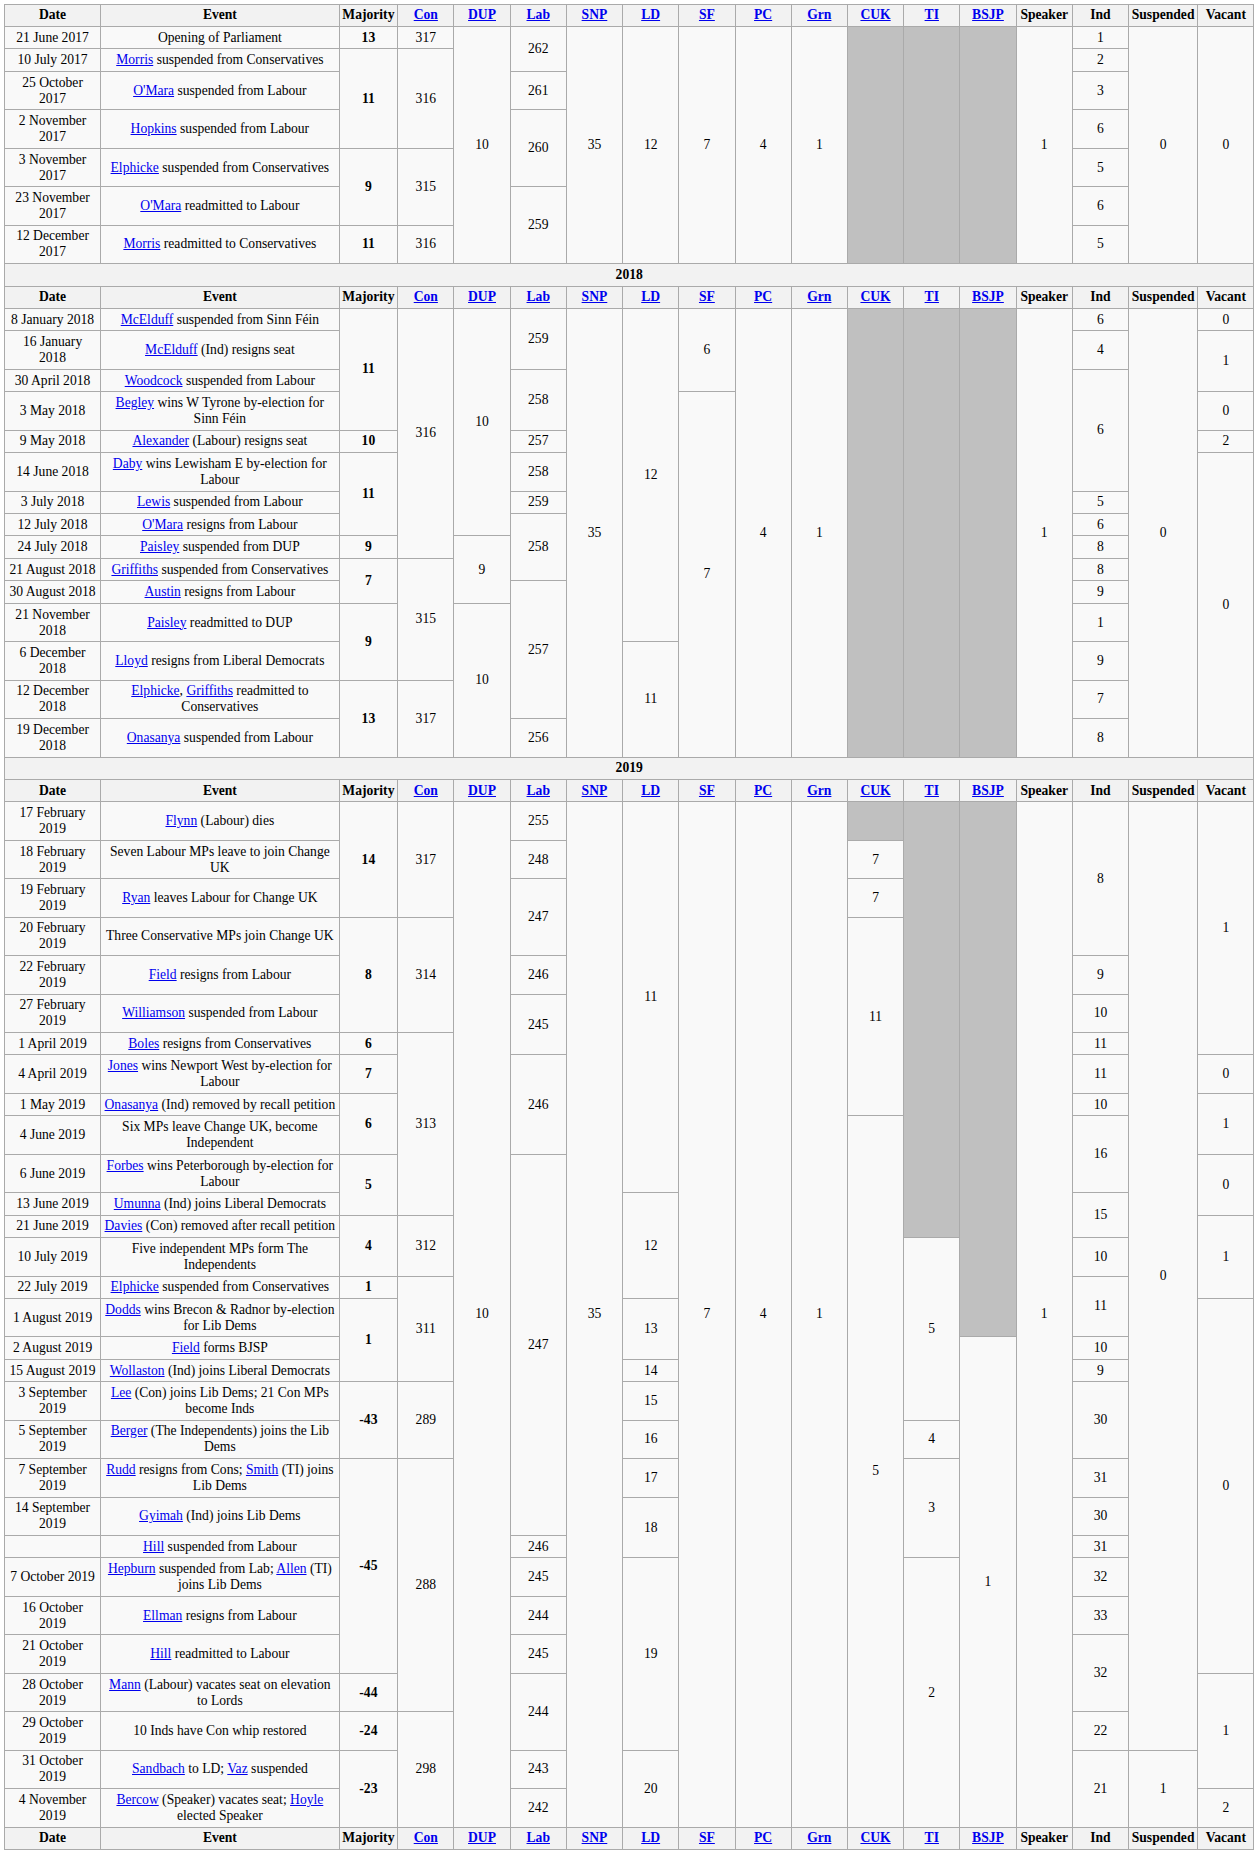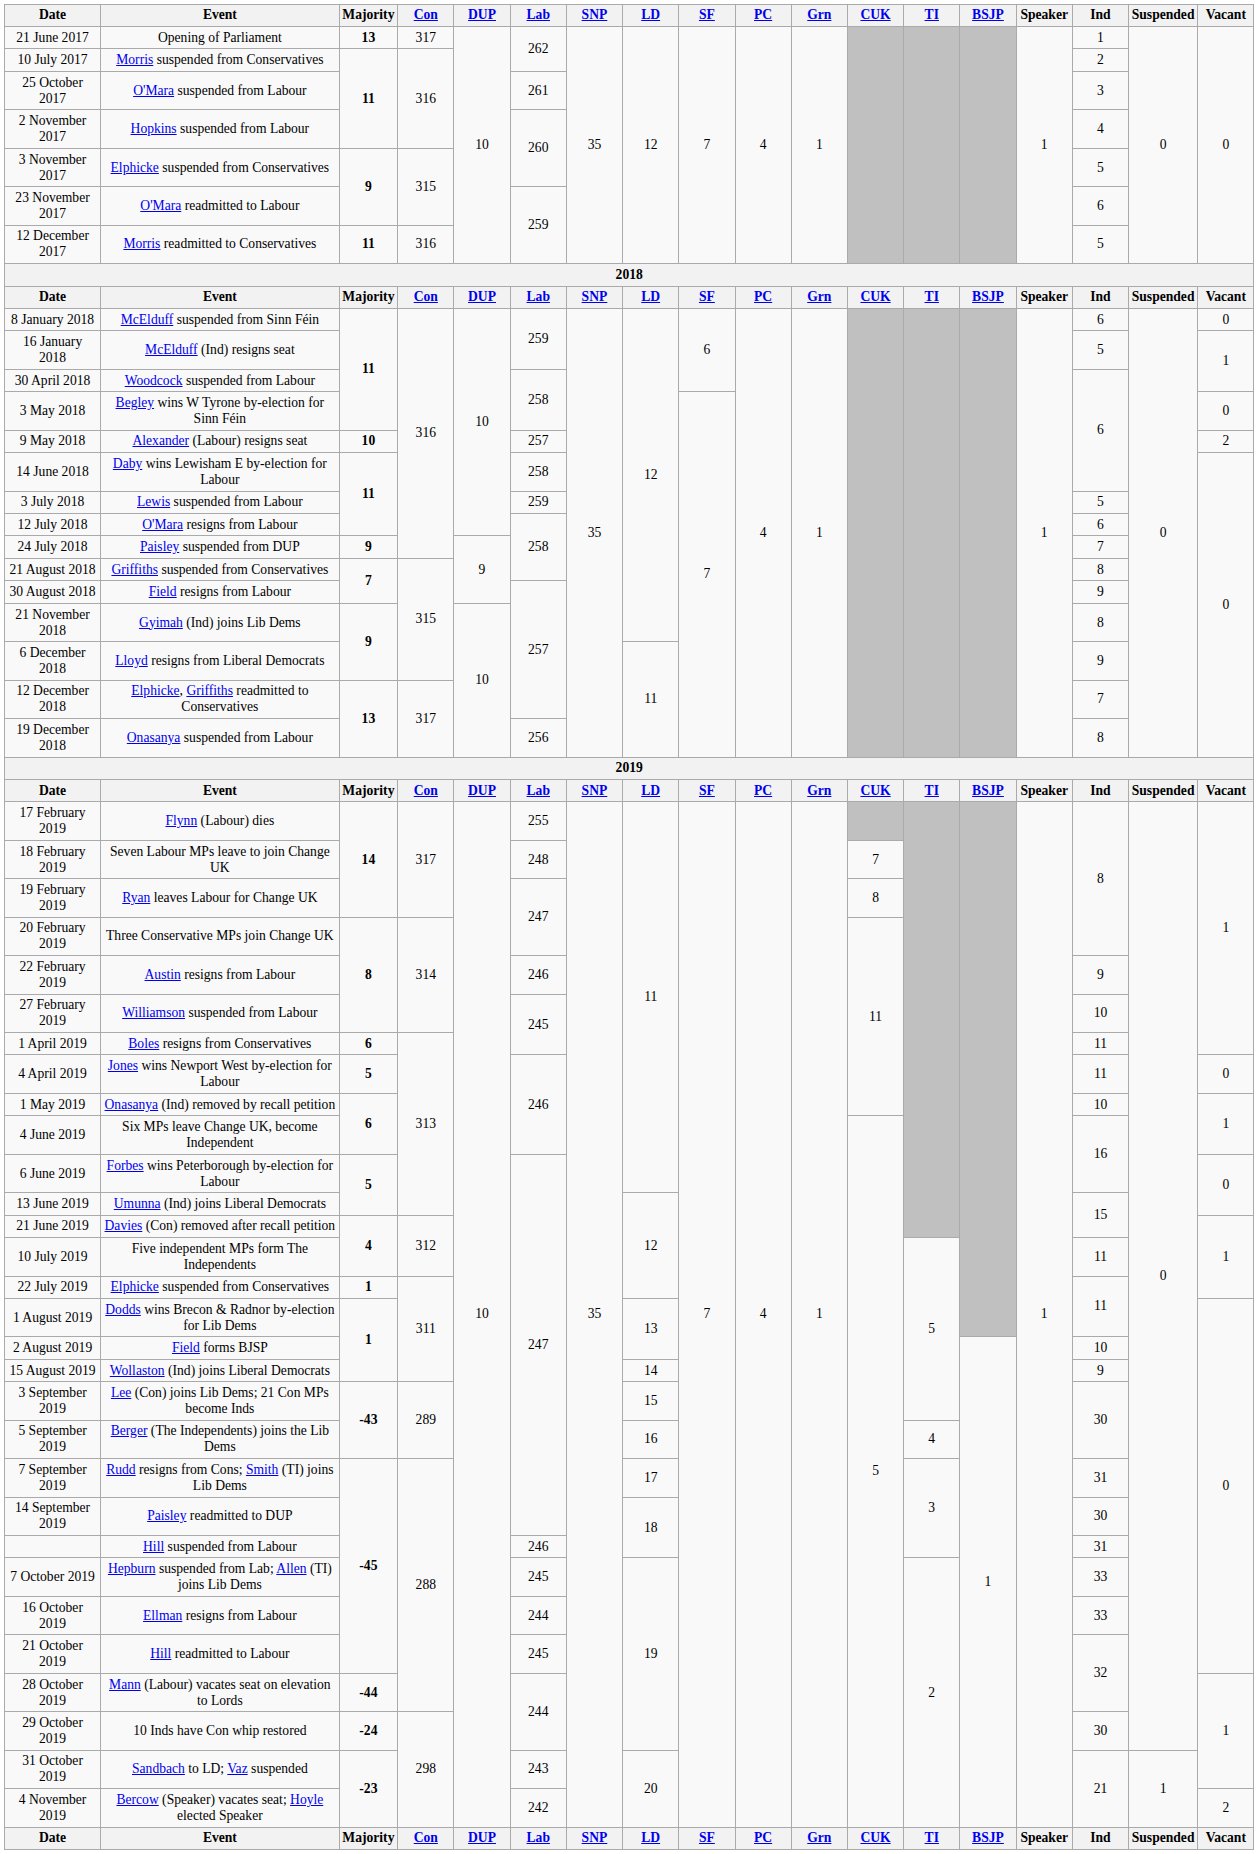2 November 2017 | Ind: 6 -> 4
16 January 2018 | Ind: 4 -> 5
24 July 2018 | Ind: 8 -> 7
30 August 2018 | Event: Austin resigns from Labour -> Field resigns from Labour
21 November 2018 | Event: Paisley readmitted to DUP -> Gyimah (Ind) joins Lib Dems
21 November 2018 | Ind: 1 -> 8
19 February 2019 | CUK: 7 -> 8
22 February 2019 | Event: Field resigns from Labour -> Austin resigns from Labour
4 April 2019 | Majority: 7 -> 5
10 July 2019 | Ind: 10 -> 11
14 September 2019 | Event: Gyimah (Ind) joins Lib Dems -> Paisley readmitted to DUP
7 October 2019 | Ind: 32 -> 33
29 October 2019 | Ind: 22 -> 30
